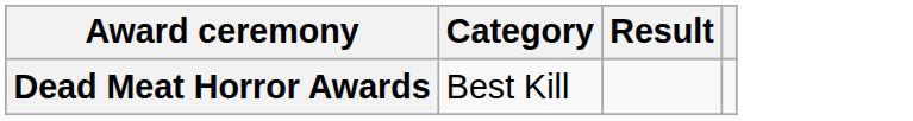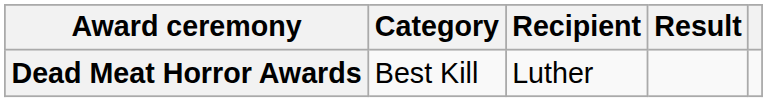+ column: Recipient | Luther
